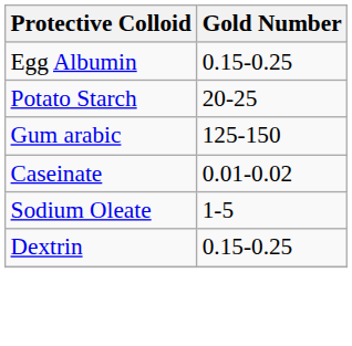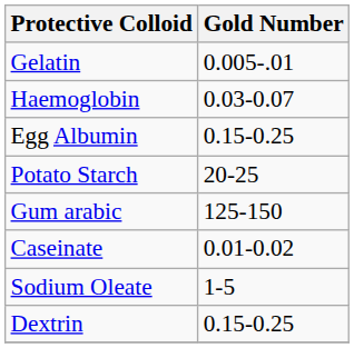+ row: Gelatin | 0.005-.01
+ row: Haemoglobin | 0.03-0.07
